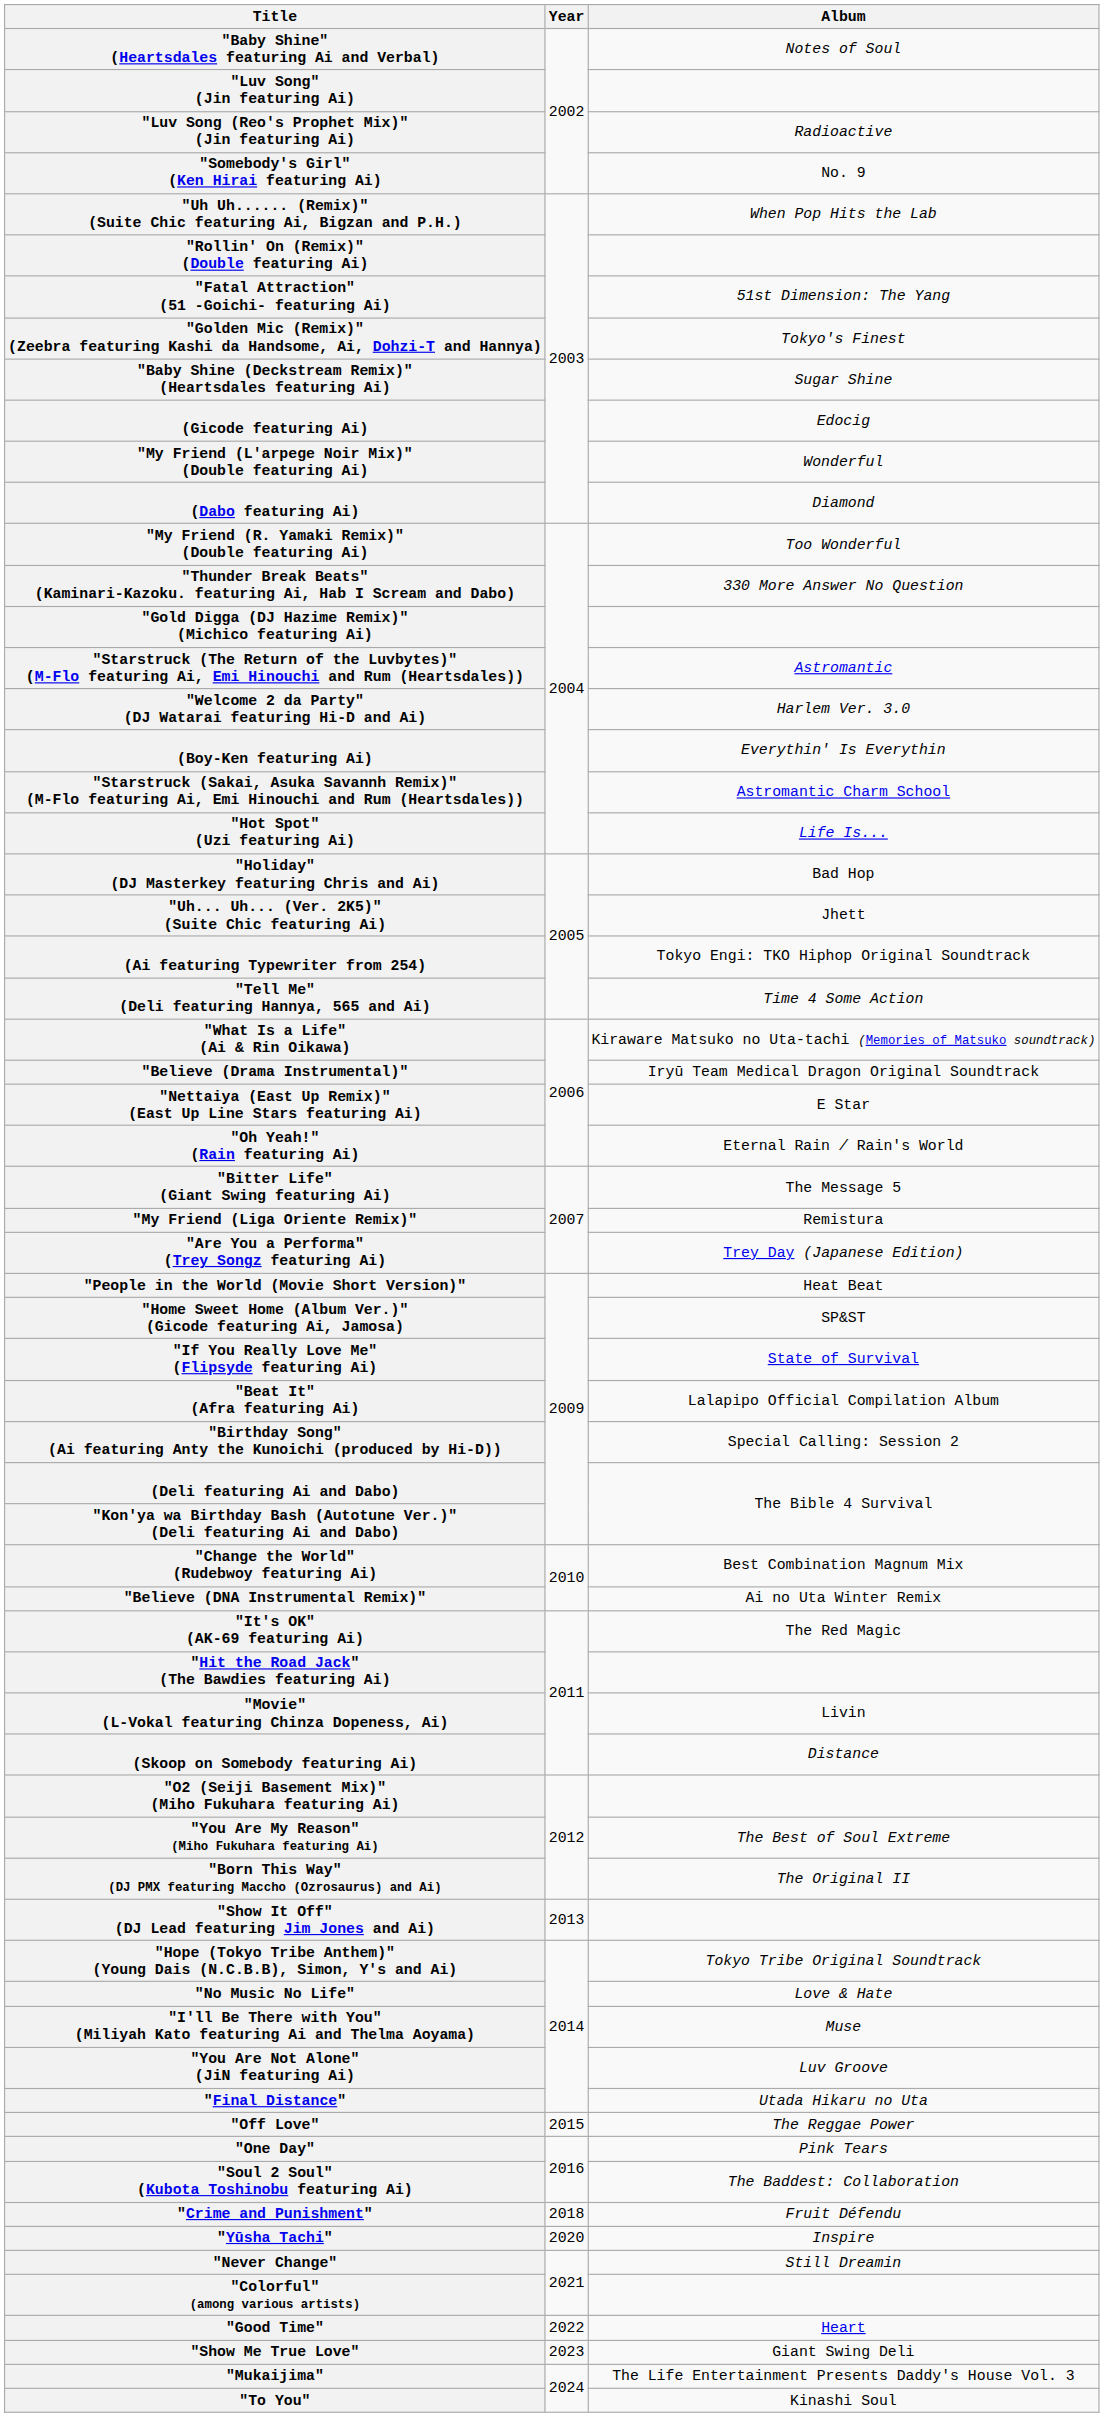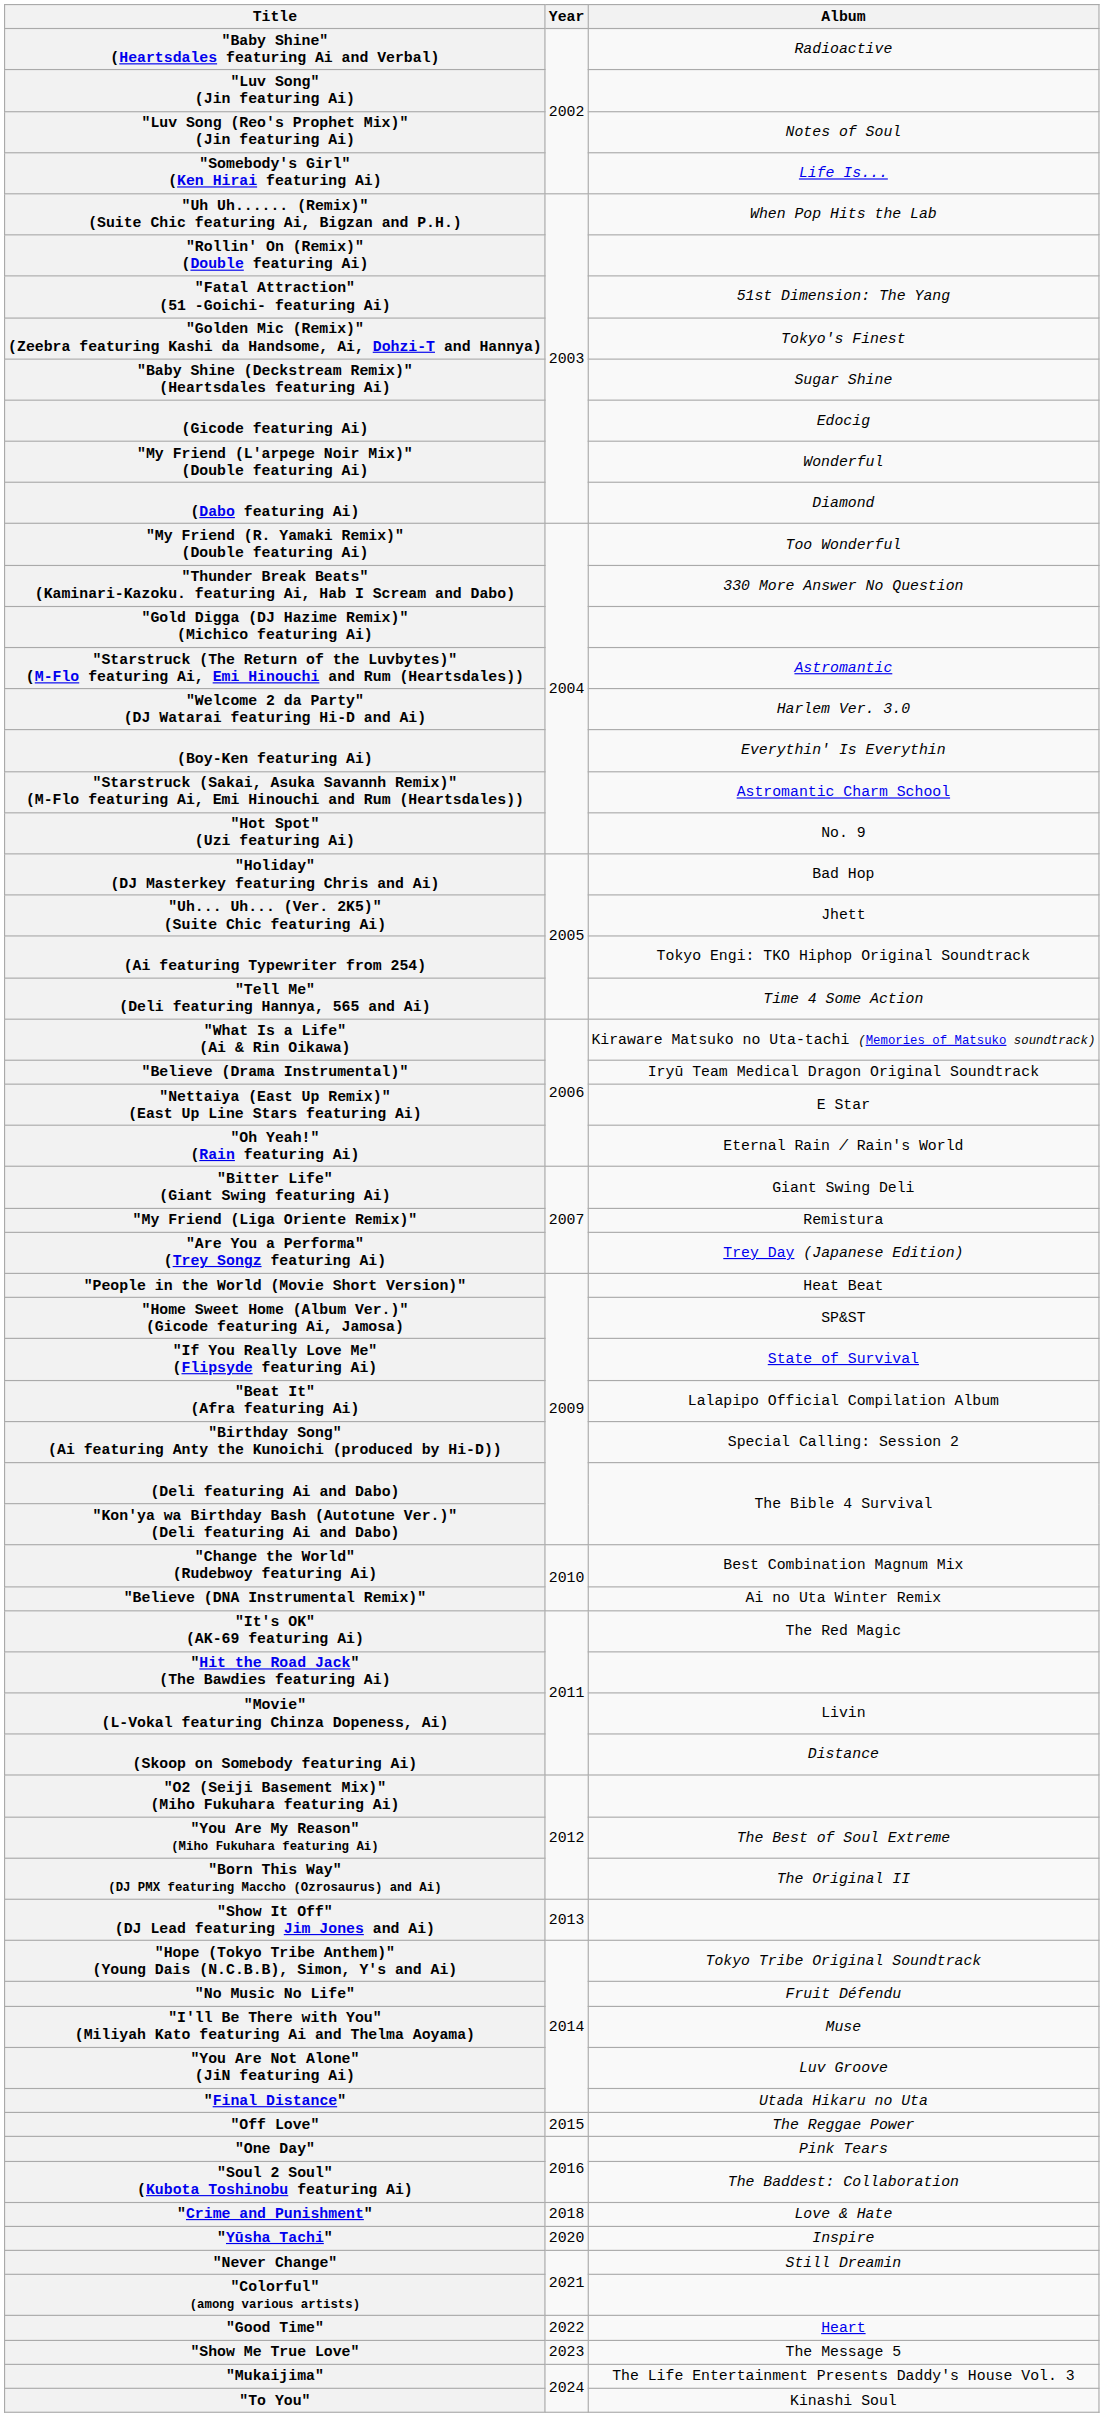"Baby Shine" (Heartsdales featuring Ai and Verbal) | Album: Notes of Soul -> Radioactive
"Luv Song (Reo's Prophet Mix)" (Jin featuring Ai) | Album: Radioactive -> Notes of Soul
"Somebody's Girl" (Ken Hirai featuring Ai) | Album: No. 9 -> Life Is...
"Hot Spot" (Uzi featuring Ai) | Album: Life Is... -> No. 9
"Bitter Life" (Giant Swing featuring Ai) | Album: The Message 5 -> Giant Swing Deli
"No Music No Life" | Album: Love & Hate -> Fruit Défendu
"Crime and Punishment" | Album: Fruit Défendu -> Love & Hate
"Show Me True Love" | Album: Giant Swing Deli -> The Message 5
